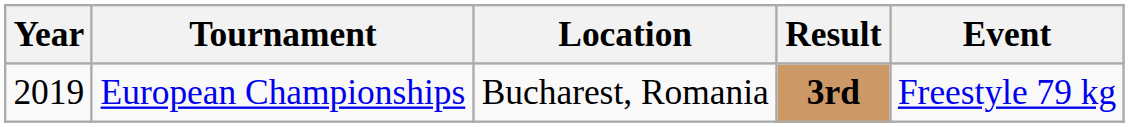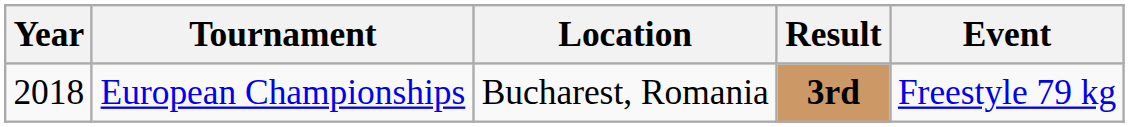European Championships | Year: 2019 -> 2018
